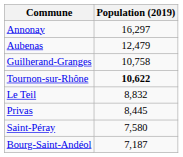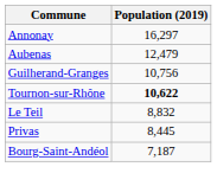Guilherand-Granges | Population (2019): 10,758 -> 10,756
- row: Saint-Péray | 7,580
